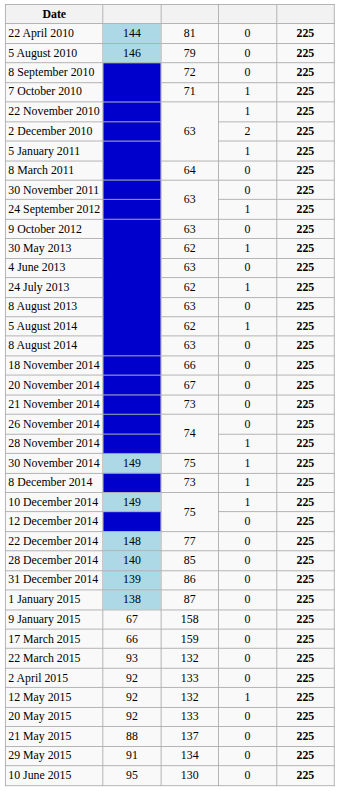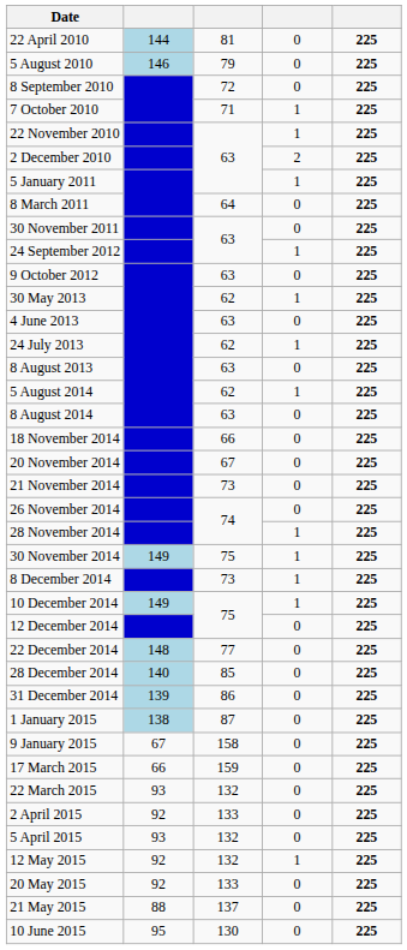+ row: 5 April 2015 | 93 | 132 | 0 | 225
- row: 29 May 2015 | 91 | 134 | 0 | 225
